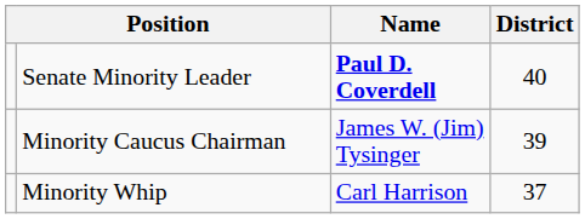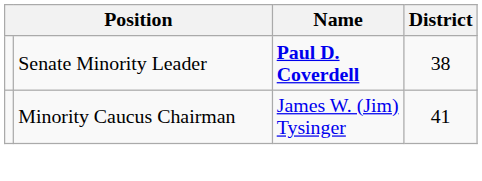Senate Minority Leader | District: 40 -> 38
Minority Caucus Chairman | District: 39 -> 41
- row: Minority Whip | Carl Harrison | 37
